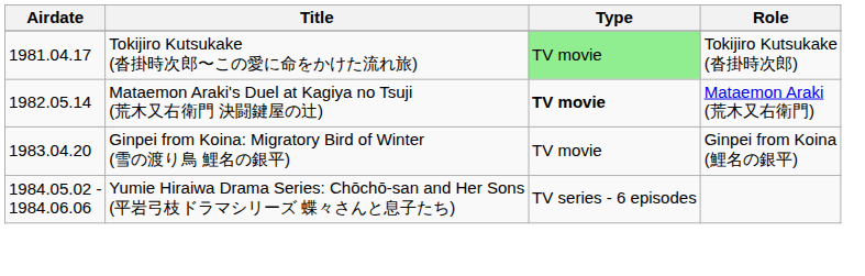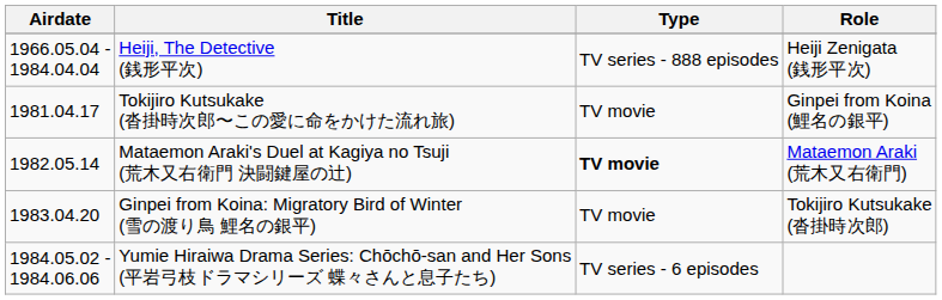+ row: 1966.05.04 - 1984.04.04 | Heiji, The Detective (銭形平次) | TV series - 888 episodes | Heiji Zenigata (銭形平次)
Tokijiro Kutsukake (沓掛時次郎〜この愛に命をかけた流れ旅) | Type: lightgreen background -> no background
Tokijiro Kutsukake (沓掛時次郎〜この愛に命をかけた流れ旅) | Role: Tokijiro Kutsukake (沓掛時次郎) -> Ginpei from Koina (鯉名の銀平)
Ginpei from Koina: Migratory Bird of Winter (雪の渡り鳥 鯉名の銀平) | Role: Ginpei from Koina (鯉名の銀平) -> Tokijiro Kutsukake (沓掛時次郎)
